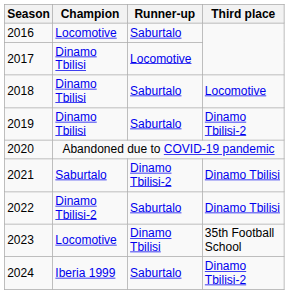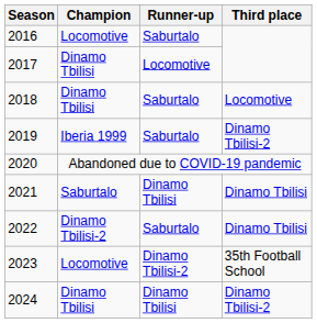2019 | Champion: Dinamo Tbilisi -> Iberia 1999
2021 | Runner-up: Dinamo Tbilisi-2 -> Dinamo Tbilisi
2023 | Runner-up: Dinamo Tbilisi -> Dinamo Tbilisi-2
2024 | Champion: Iberia 1999 -> Dinamo Tbilisi
2024 | Runner-up: Saburtalo -> Dinamo Tbilisi
